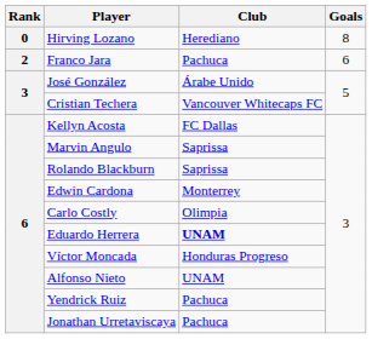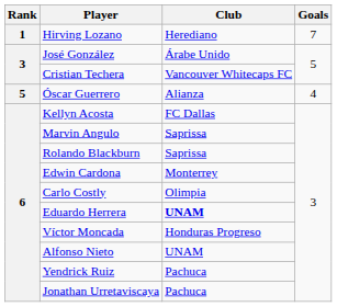Hirving Lozano | Rank: 0 -> 1
Hirving Lozano | Goals: 8 -> 7
- row: 2 | Franco Jara | Pachuca | 6
+ row: 5 | Óscar Guerrero | Alianza | 4
